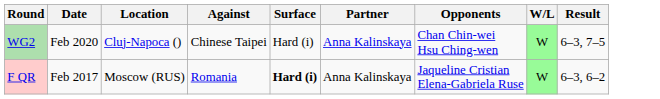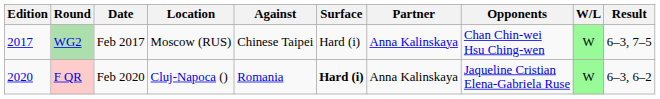+ column: Edition | 2017 | 2020
WG2 | Date: Feb 2020 -> Feb 2017
WG2 | Location: Cluj-Napoca () -> Moscow (RUS)
F QR | Date: Feb 2017 -> Feb 2020
F QR | Location: Moscow (RUS) -> Cluj-Napoca ()
